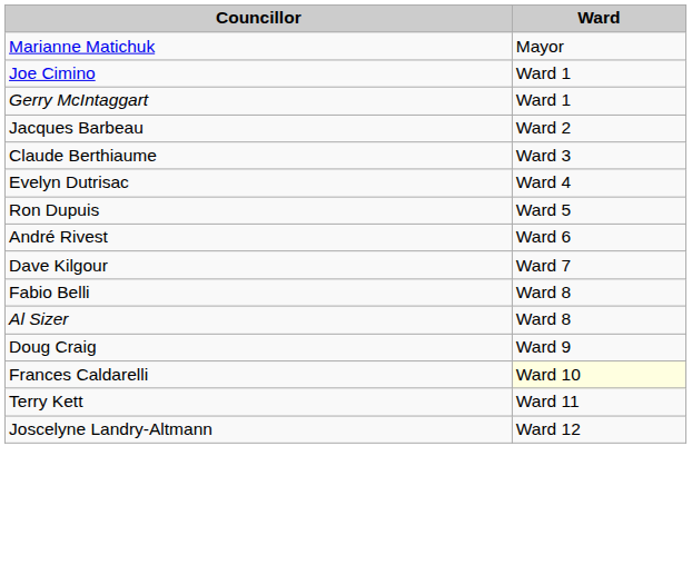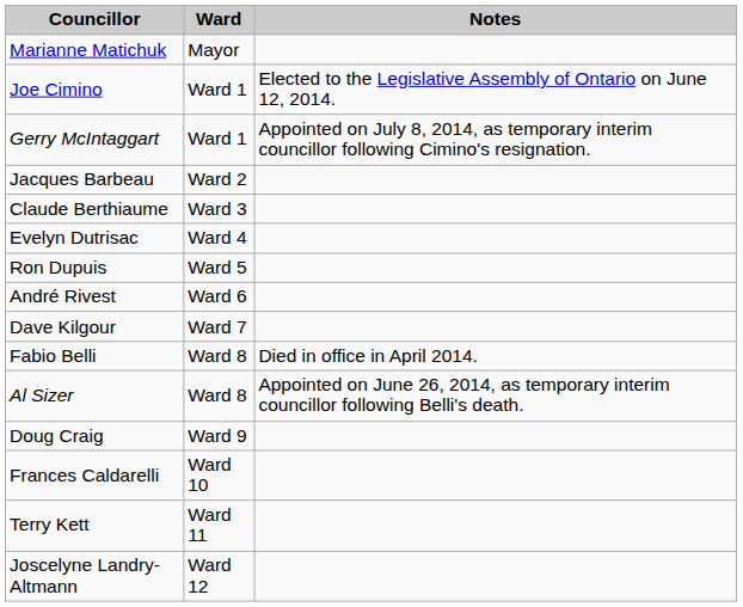+ column: Notes | Elected to the Legislative Assembly of Ontario on June 12, 2014. | Appointed on July 8, 2014, as temporary interim councillor following Cimino's resignation. | Died in office in April 2014. | Appointed on June 26, 2014, as temporary interim councillor following Belli's death.
Frances Caldarelli | Ward: lightyellow background -> no background
